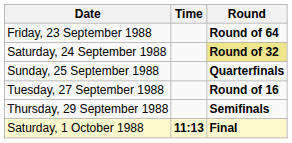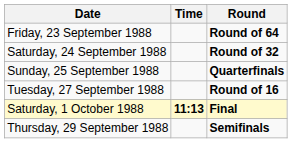Saturday, 24 September 1988 | Round: khaki background -> no background
rows swapped: Thursday, 29 September 1988 <-> Saturday, 1 October 1988
